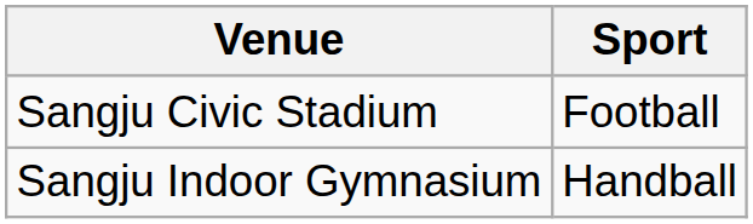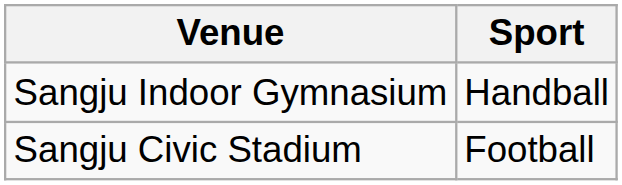rows swapped: Sangju Civic Stadium <-> Sangju Indoor Gymnasium
